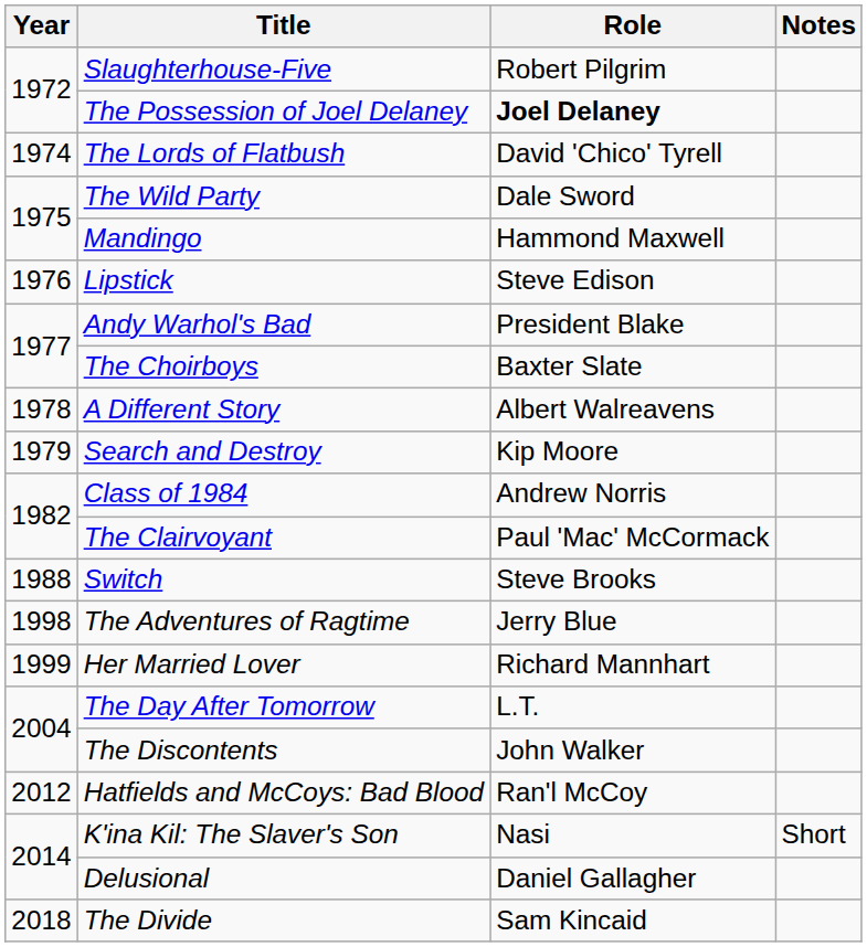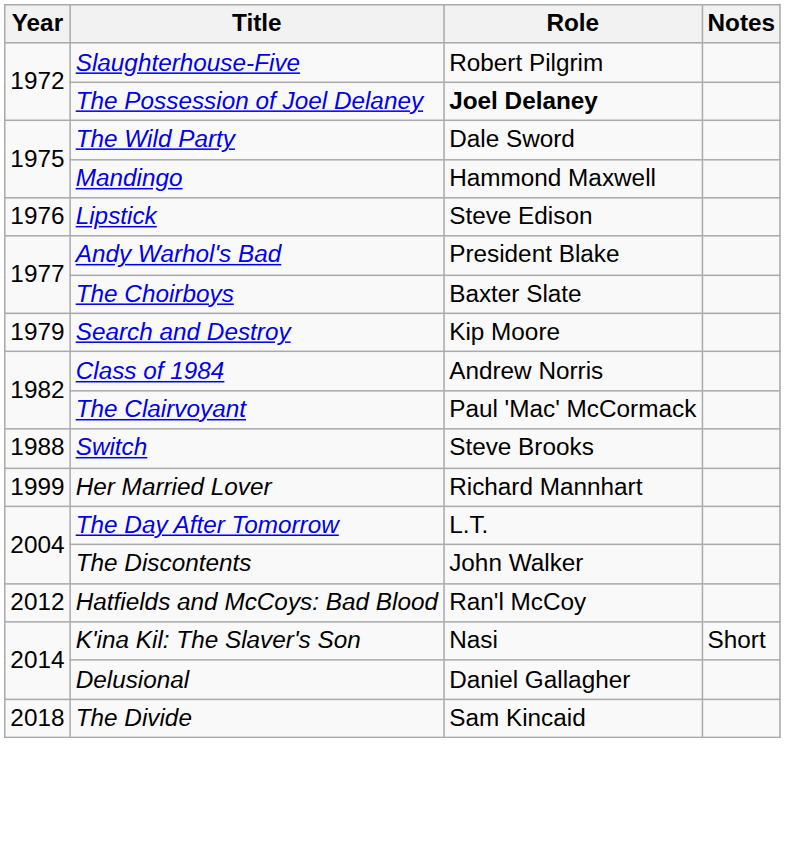- row: 1974 | The Lords of Flatbush | David 'Chico' Tyrell
- row: 1978 | A Different Story | Albert Walreavens
- row: 1998 | The Adventures of Ragtime | Jerry Blue
